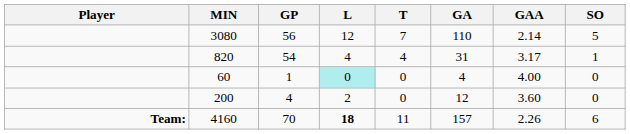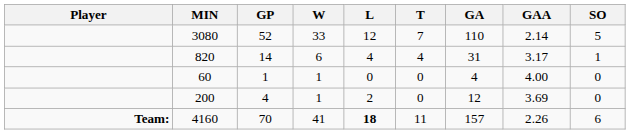+ column: W | 33 | 6 | 1 | 1 | 41
3080 | GP: 56 -> 52
820 | GP: 54 -> 14
60 | L: paleturquoise background -> no background
200 | GAA: 3.60 -> 3.69
